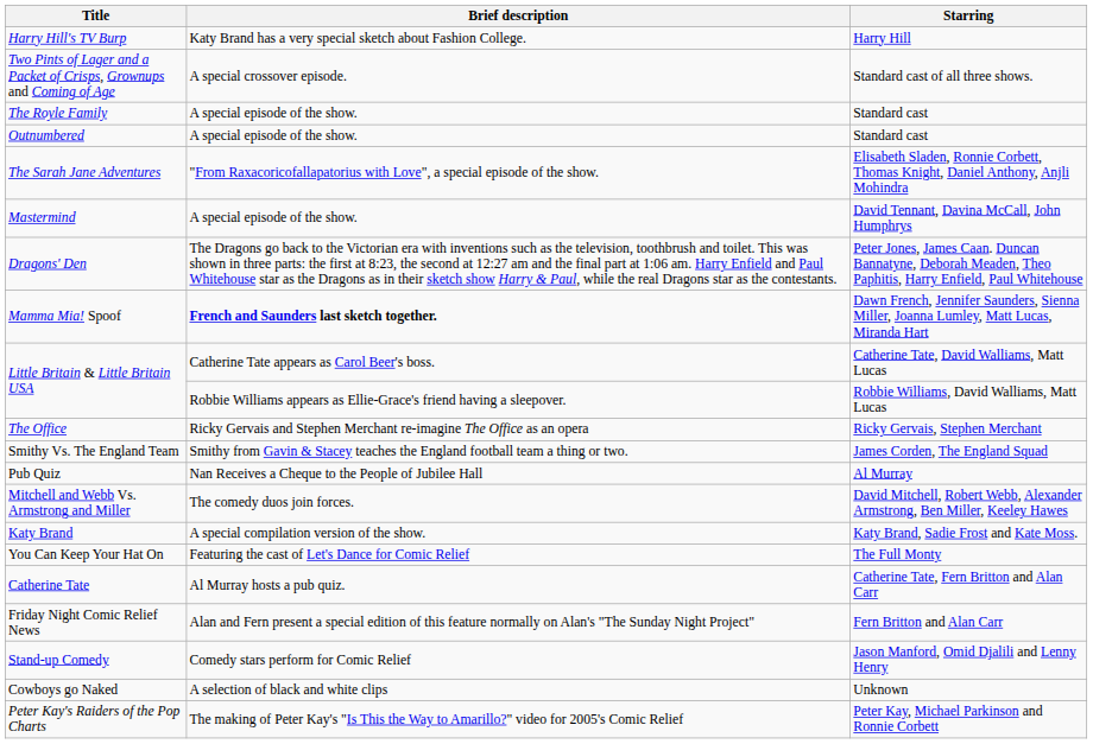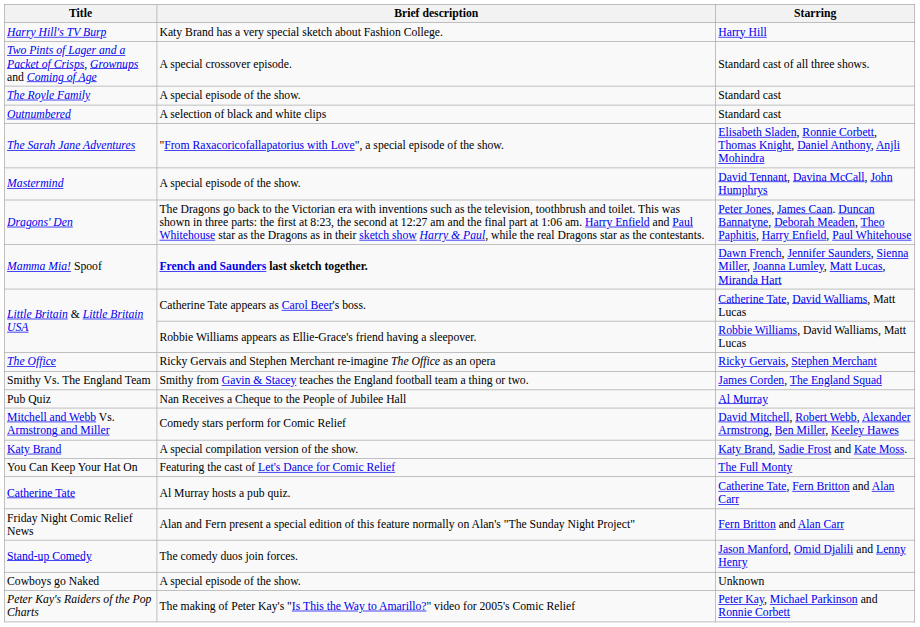Outnumbered | Brief description: A special episode of the show. -> A selection of black and white clips
Mitchell and Webb Vs. Armstrong and Miller | Brief description: The comedy duos join forces. -> Comedy stars perform for Comic Relief
Stand-up Comedy | Brief description: Comedy stars perform for Comic Relief -> The comedy duos join forces.
Cowboys go Naked | Brief description: A selection of black and white clips -> A special episode of the show.
